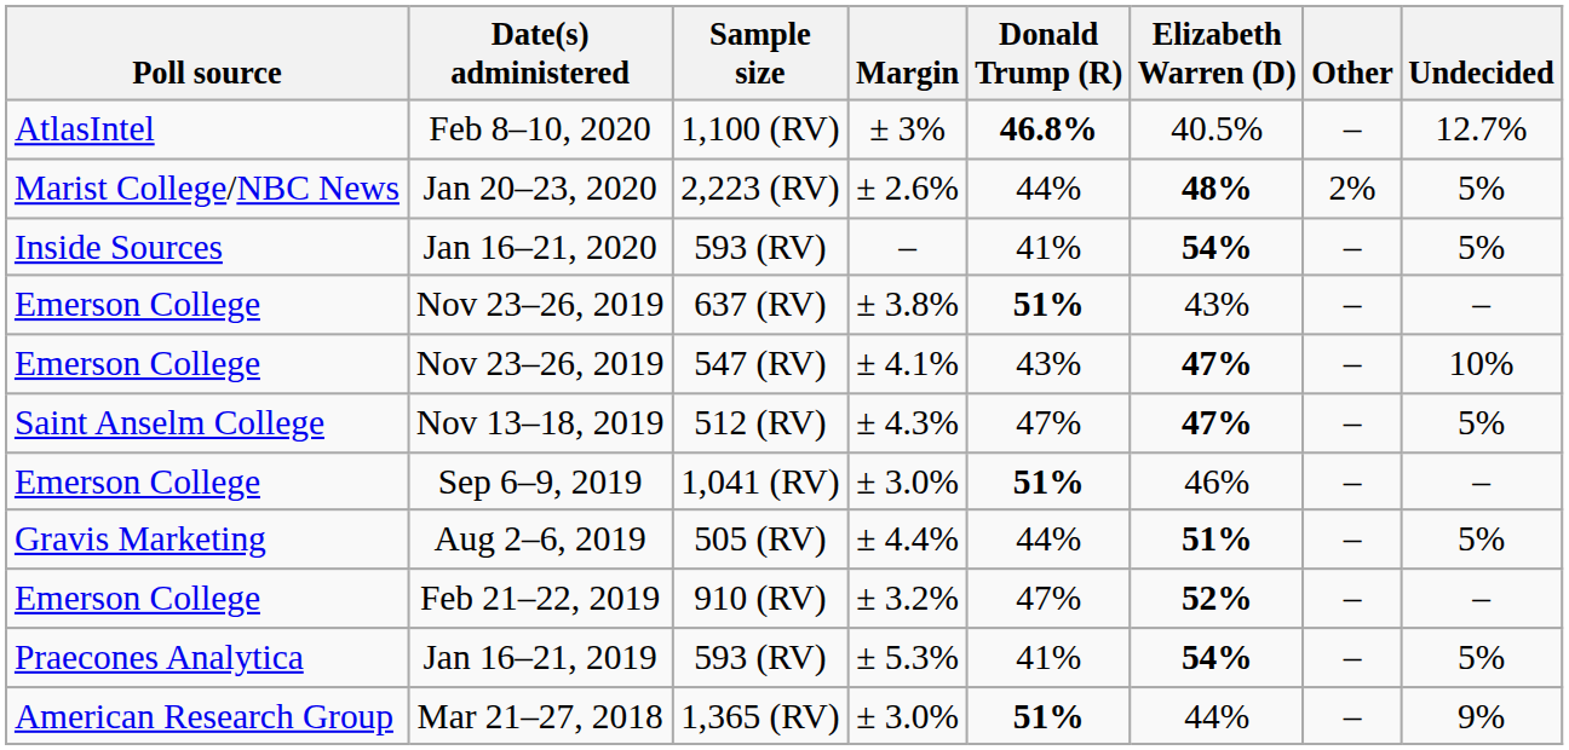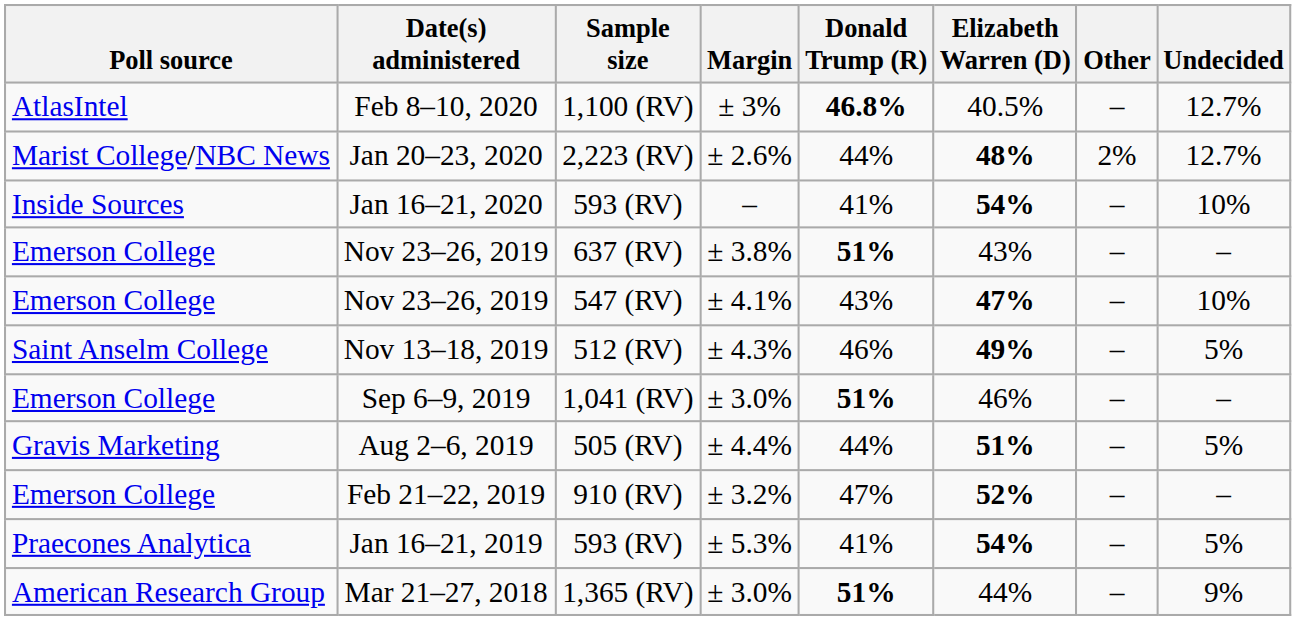Jan 20–23, 2020 | Undecided: 5% -> 12.7%
Jan 16–21, 2020 | Undecided: 5% -> 10%
Nov 13–18, 2019 | Donald Trump (R): 47% -> 46%
Nov 13–18, 2019 | Elizabeth Warren (D): 47% -> 49%
